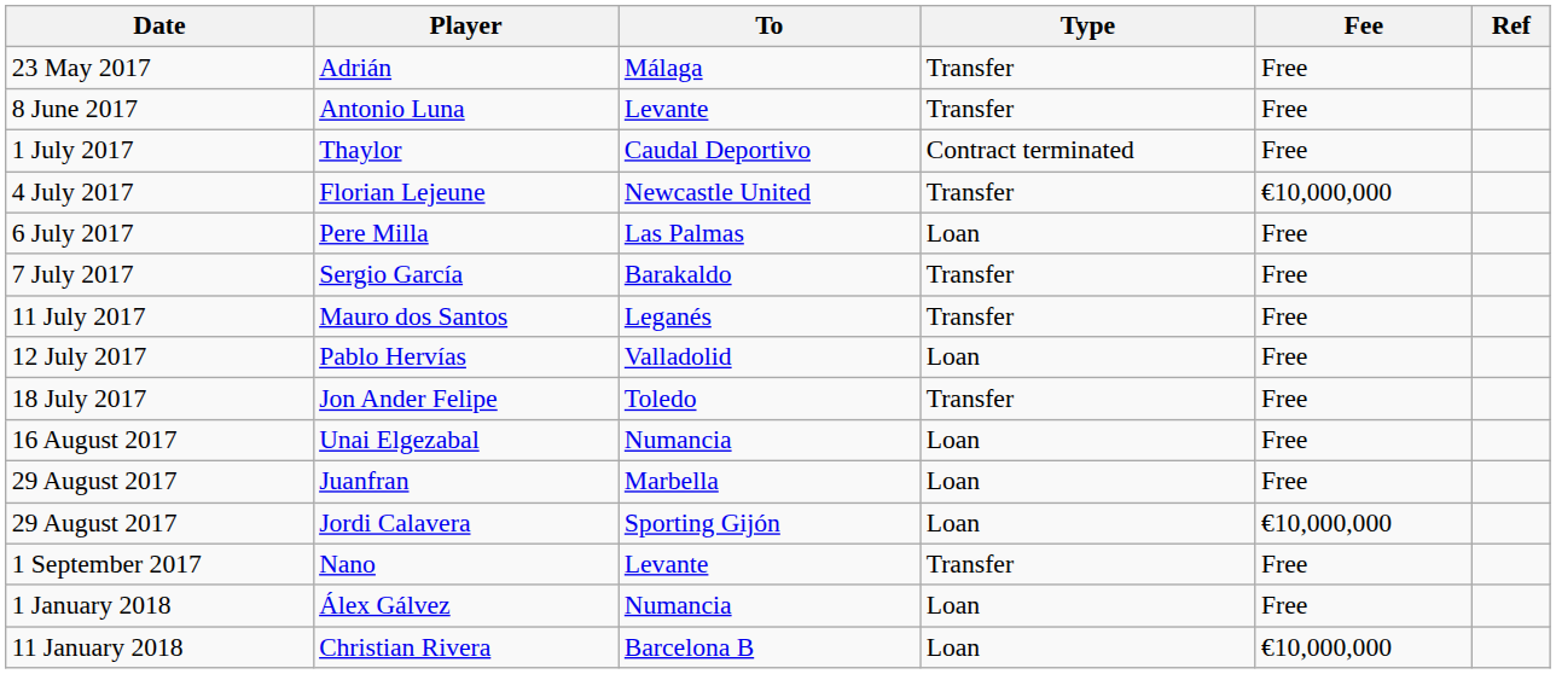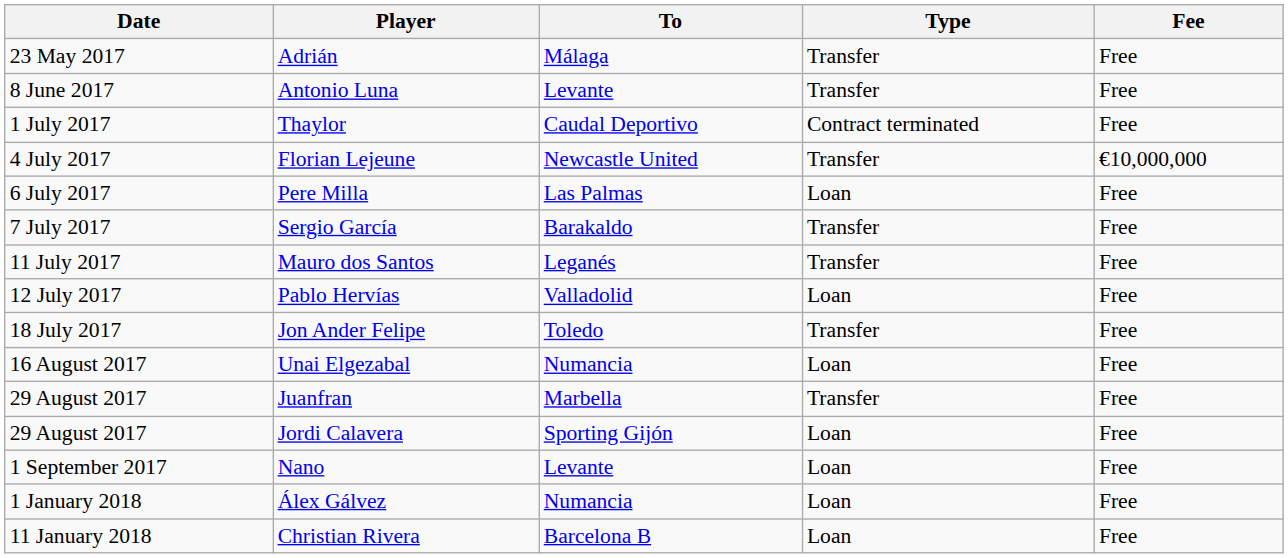- column: Ref
Juanfran | Type: Loan -> Transfer
Jordi Calavera | Fee: €10,000,000 -> Free
Nano | Type: Transfer -> Loan
Christian Rivera | Fee: €10,000,000 -> Free
